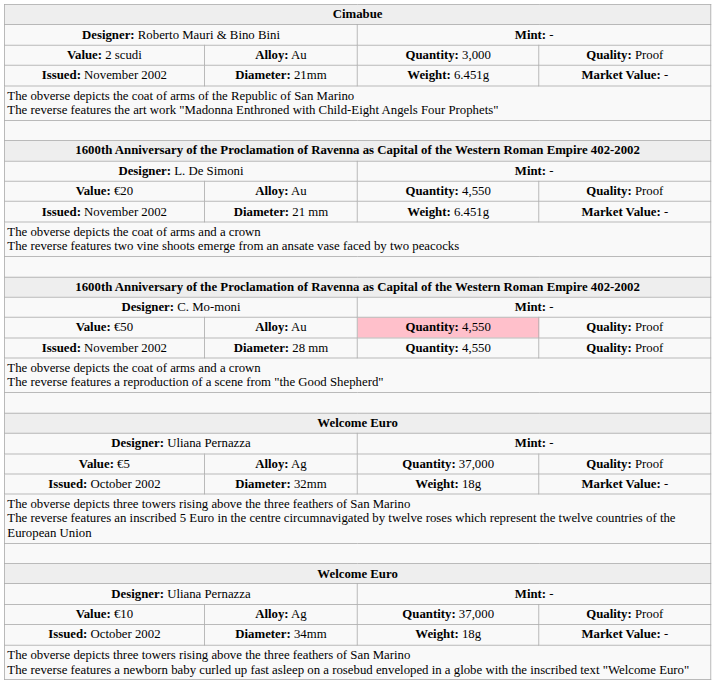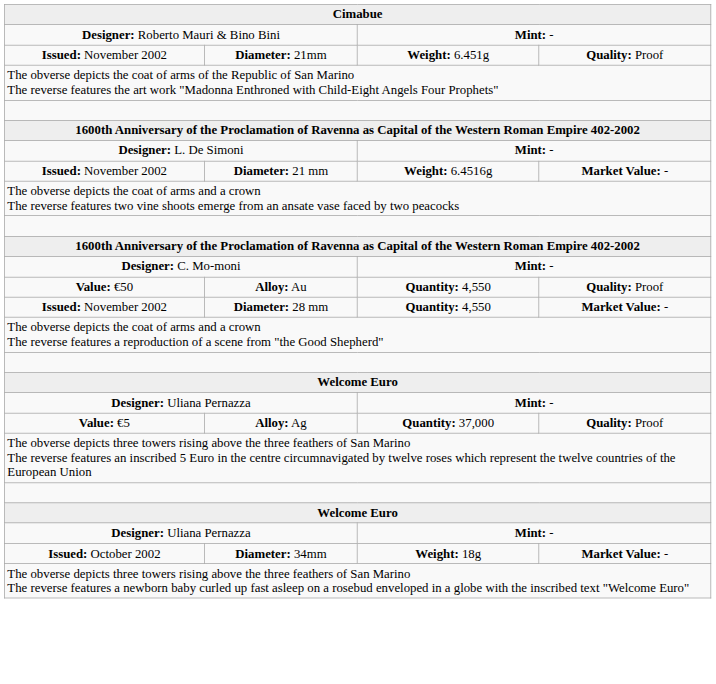- row: Value: 2 scudi | Alloy: Au | Quantity: 3,000 | Quality: Proof
Issued: November 2002 / Diameter: 21mm | column 4: Market Value: - -> Quality: Proof
- row: Value: €20 | Alloy: Au | Quantity: 4,550 | Quality: Proof
Issued: November 2002 / Diameter: 21 mm | column 3: Weight: 6.451g -> Weight: 6.4516g
Value: €50 | column 3: pink background -> no background
Issued: November 2002 / Diameter: 28 mm | column 4: Quality: Proof -> Market Value: -
- row: Issued: October 2002 | Diameter: 32mm | Weight: 18g | Market Value: -
- row: Value: €10 | Alloy: Ag | Quantity: 37,000 | Quality: Proof
